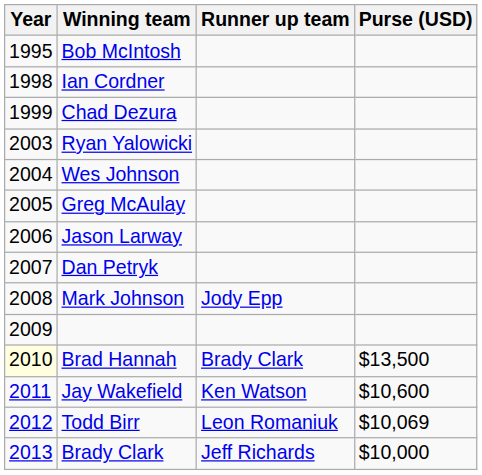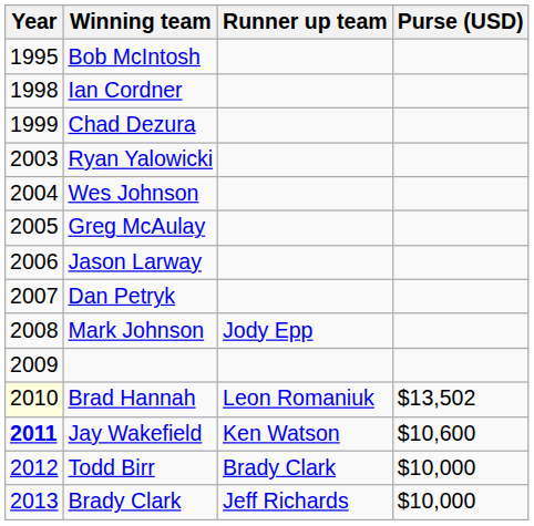Brad Hannah | Runner up team: Brady Clark -> Leon Romaniuk
Brad Hannah | Purse (USD): $13,500 -> $13,502
Jay Wakefield | Year: normal -> bold
Todd Birr | Runner up team: Leon Romaniuk -> Brady Clark
Todd Birr | Purse (USD): $10,069 -> $10,000
